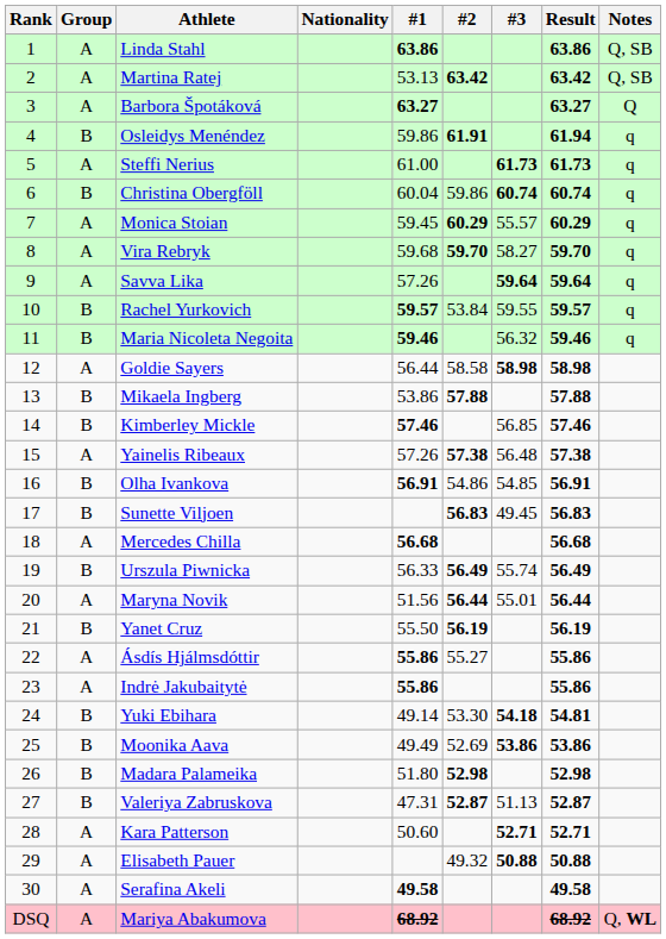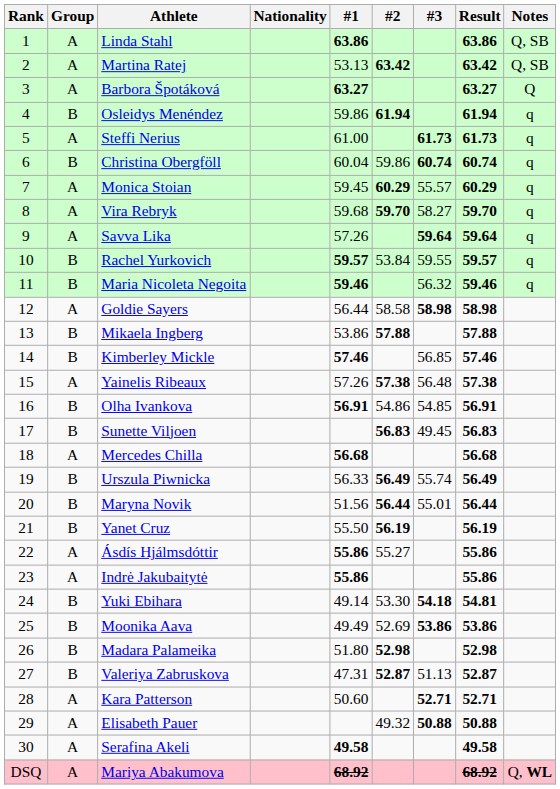Osleidys Menéndez | #2: 61.91 -> 61.94
Maryna Novik | Group: A -> B
